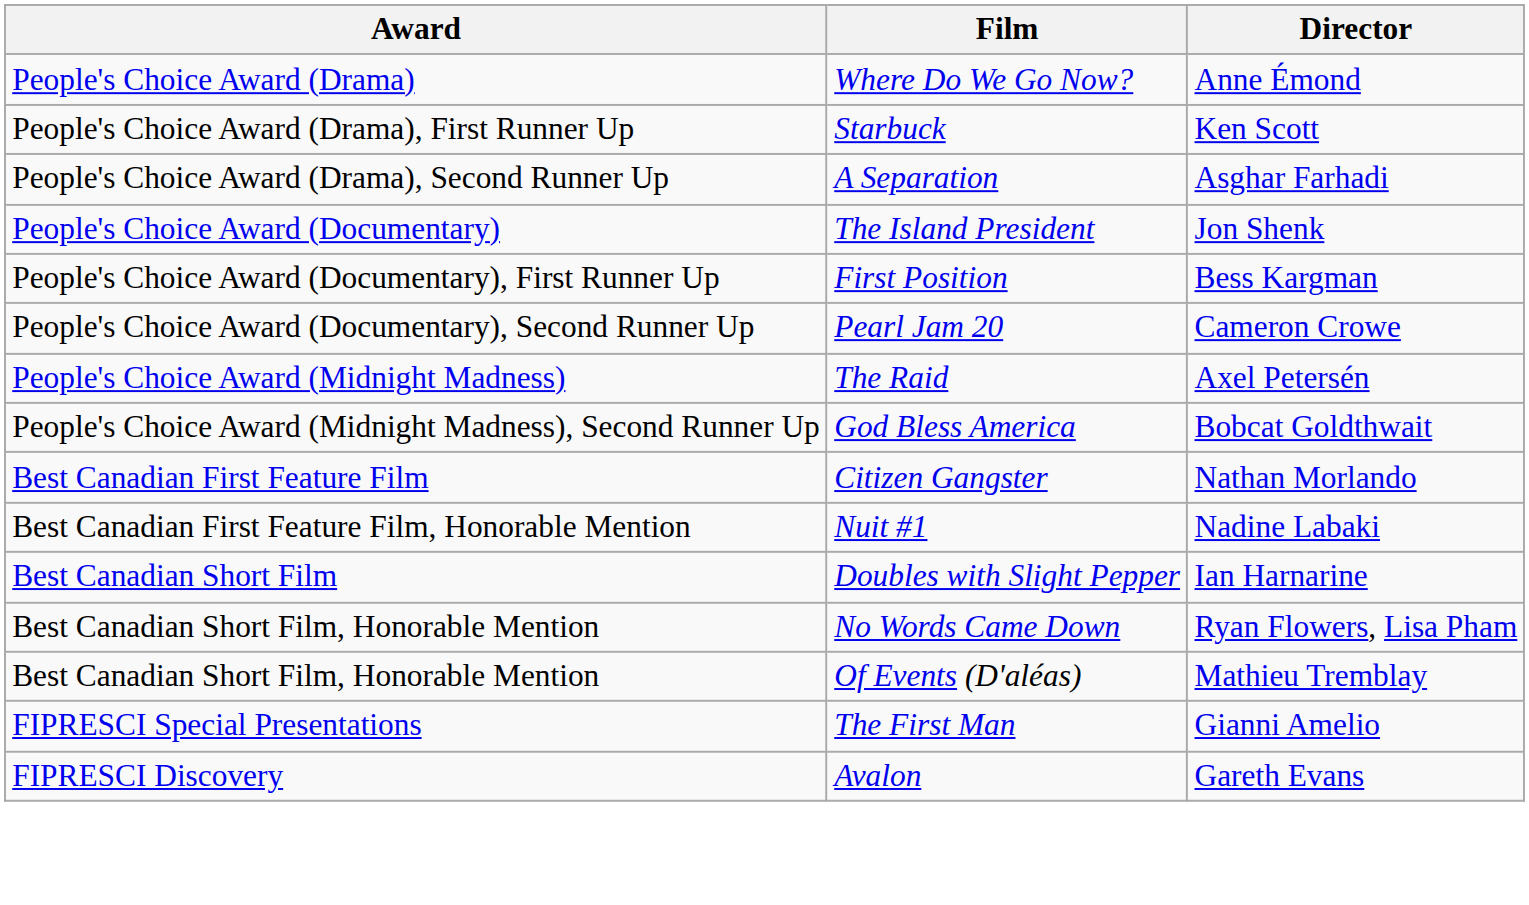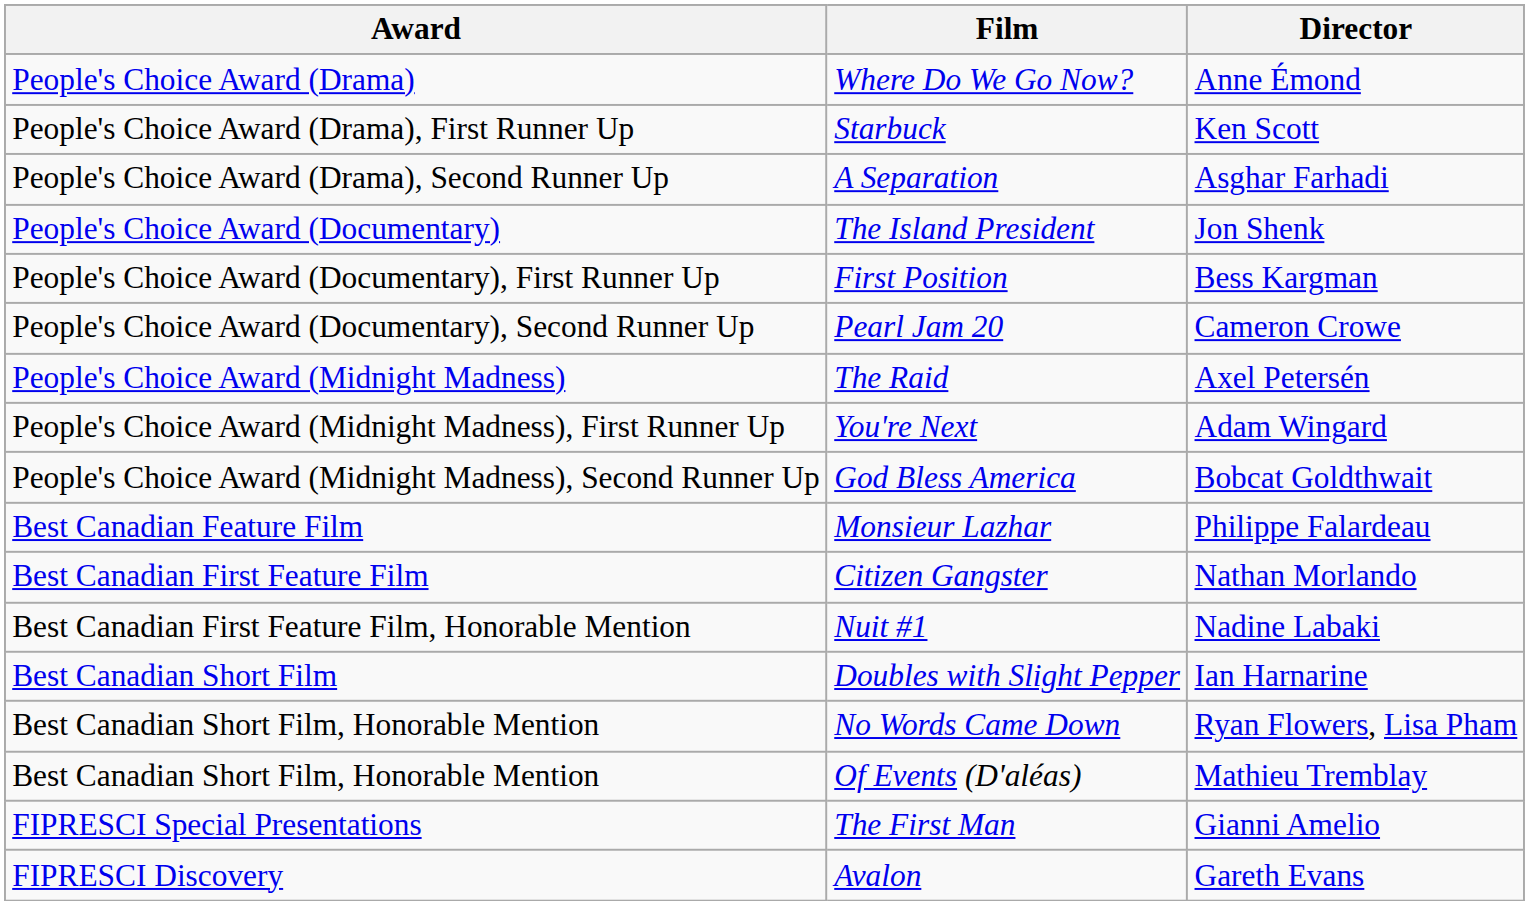+ row: People's Choice Award (Midnight Madness), First Runner Up | You're Next | Adam Wingard
+ row: Best Canadian Feature Film | Monsieur Lazhar | Philippe Falardeau
